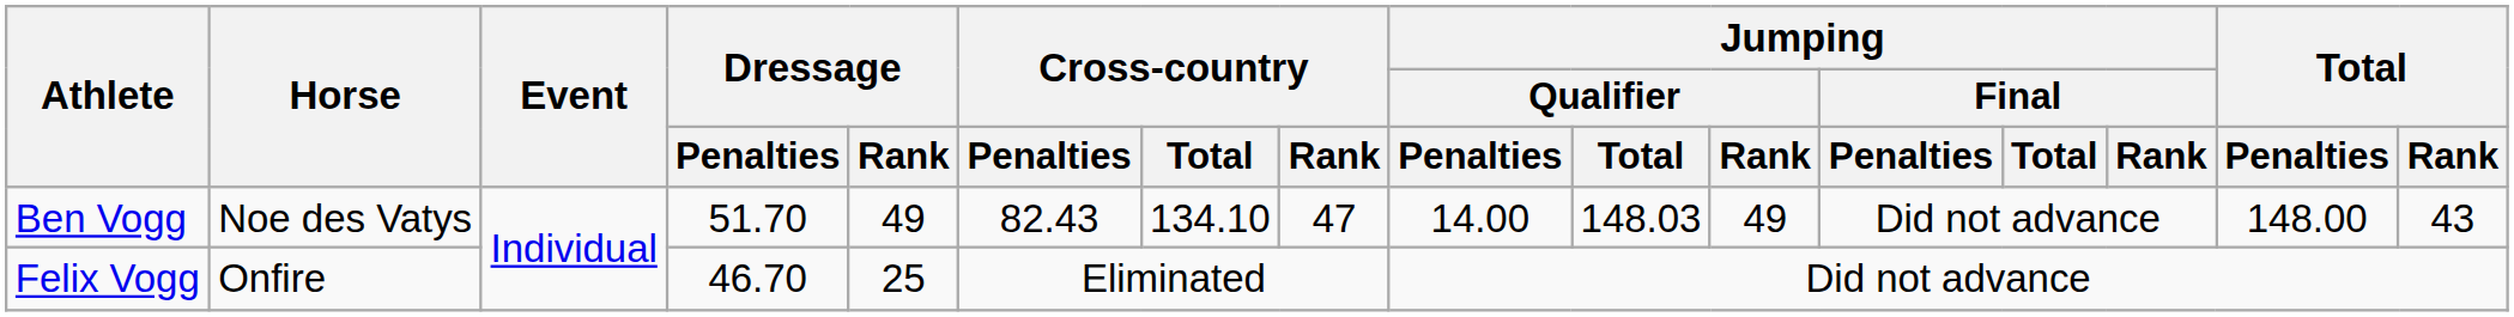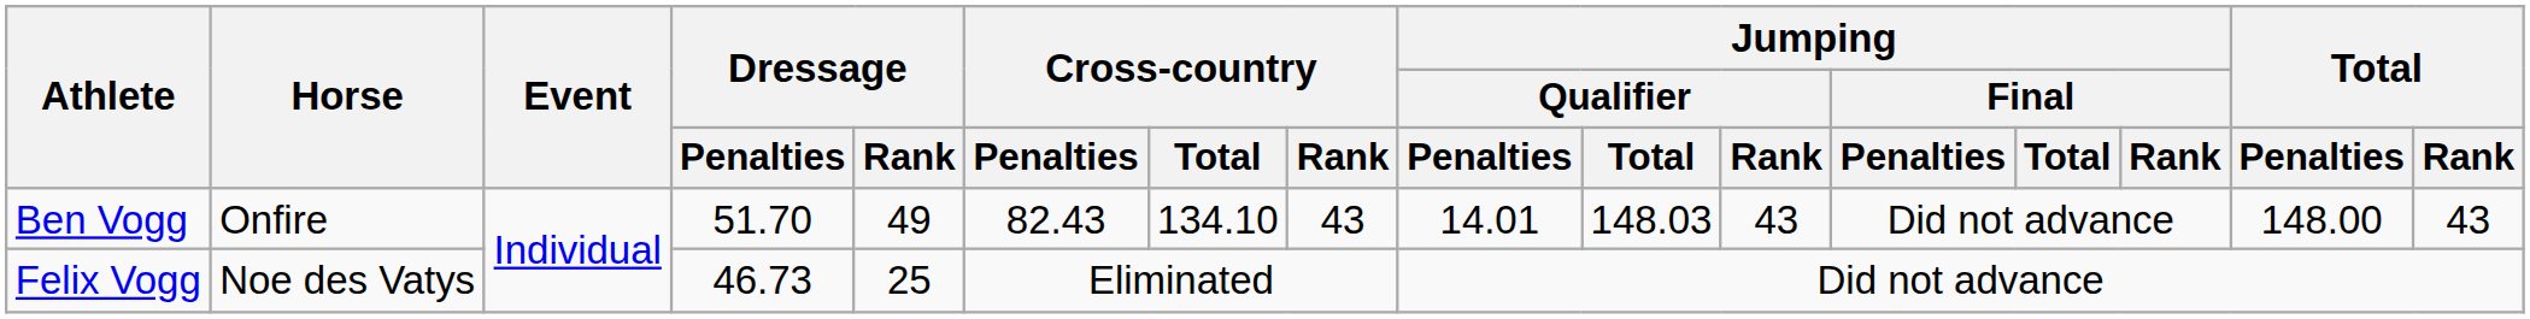Ben Vogg | Horse: Noe des Vatys -> Onfire
Ben Vogg | Cross-country / Rank: 47 -> 43
Ben Vogg | Jumping / Qualifier / Penalties: 14.00 -> 14.01
Ben Vogg | Jumping / Qualifier / Rank: 49 -> 43
Felix Vogg | Horse: Onfire -> Noe des Vatys
Felix Vogg | Dressage / Penalties: 46.70 -> 46.73
